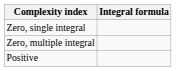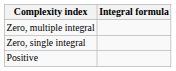rows swapped: Zero, single integral <-> Zero, multiple integral
